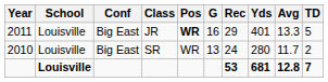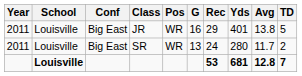JR | Pos: bold -> normal
JR | Avg: 13.3 -> 13.8
SR | Year: 2010 -> 2011
